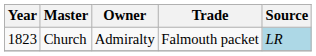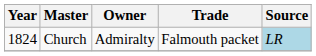Church | Year: 1823 -> 1824
